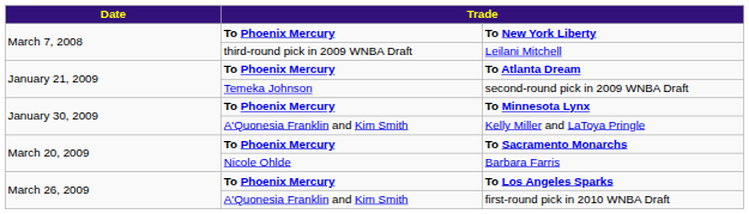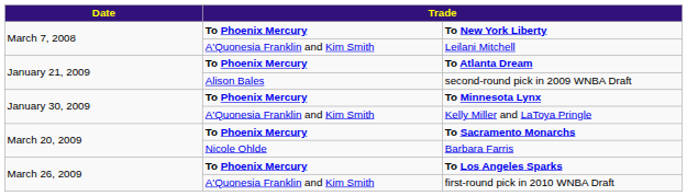Leilani Mitchell | column 2: third-round pick in 2009 WNBA Draft -> A'Quonesia Franklin and Kim Smith
second-round pick in 2009 WNBA Draft | column 2: Temeka Johnson -> Alison Bales
